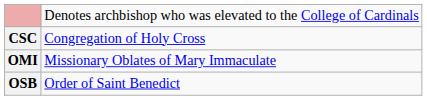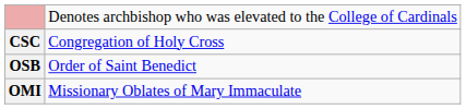rows swapped: OMI <-> OSB
